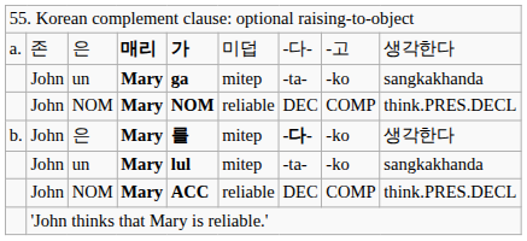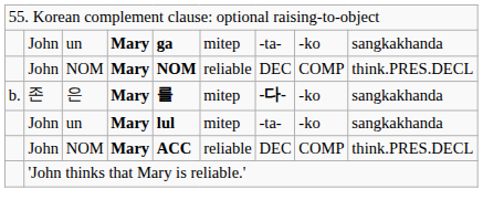- row: a. | 존 | 은 | 매리 | 가 | 미덥 | -다- | -고 | 생각한다
b. / 은 | column 2: John -> 존
b. / 은 | column 9: 생각한다 -> sangkakhanda
